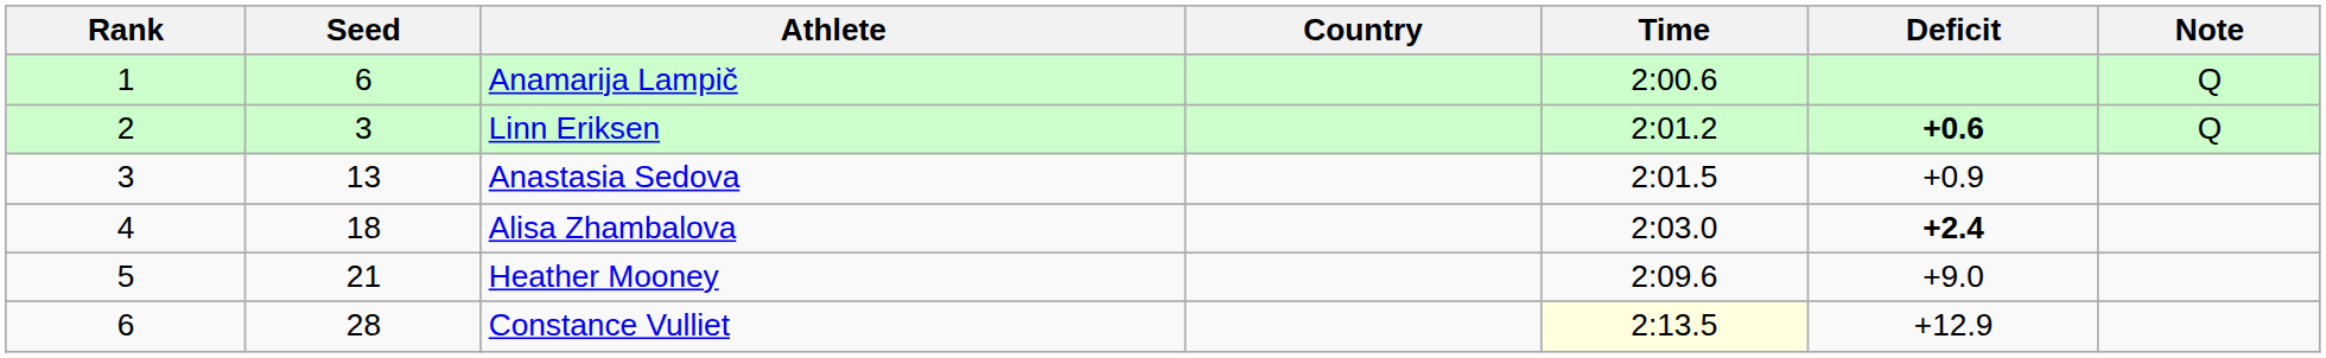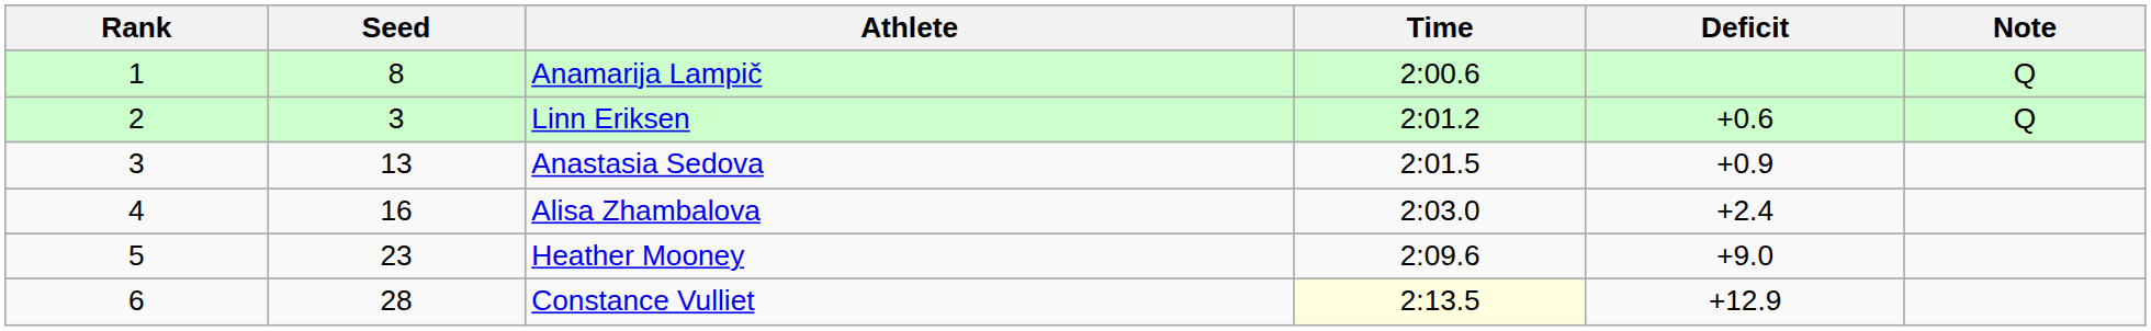- column: Country
Anamarija Lampič | Seed: 6 -> 8
Linn Eriksen | Deficit: bold -> normal
Alisa Zhambalova | Seed: 18 -> 16
Alisa Zhambalova | Deficit: bold -> normal
Heather Mooney | Seed: 21 -> 23
